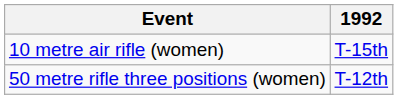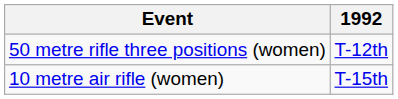rows swapped: 10 metre air rifle (women) <-> 50 metre rifle three positions (women)
